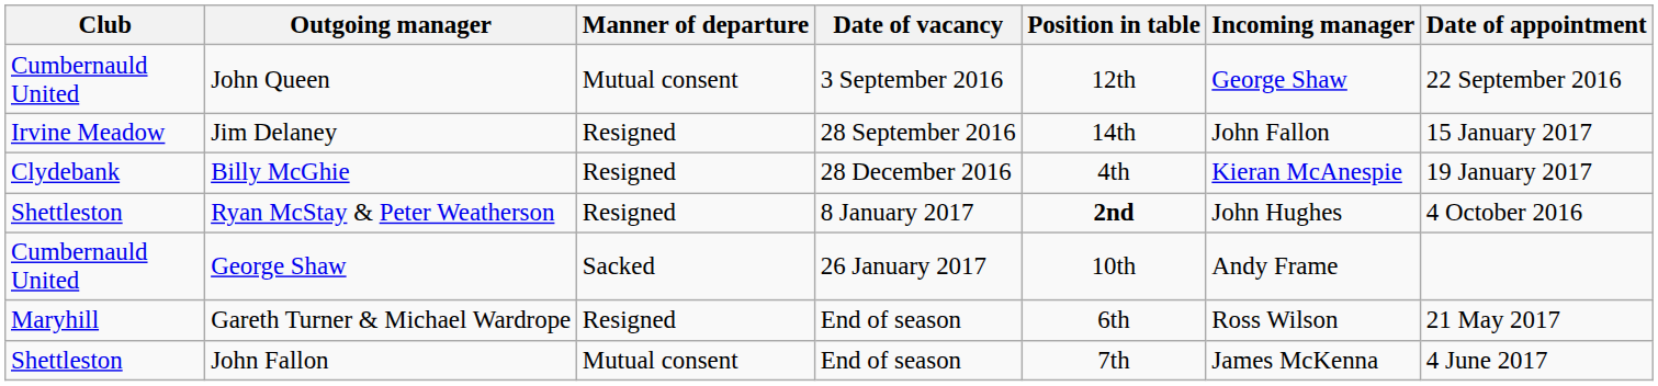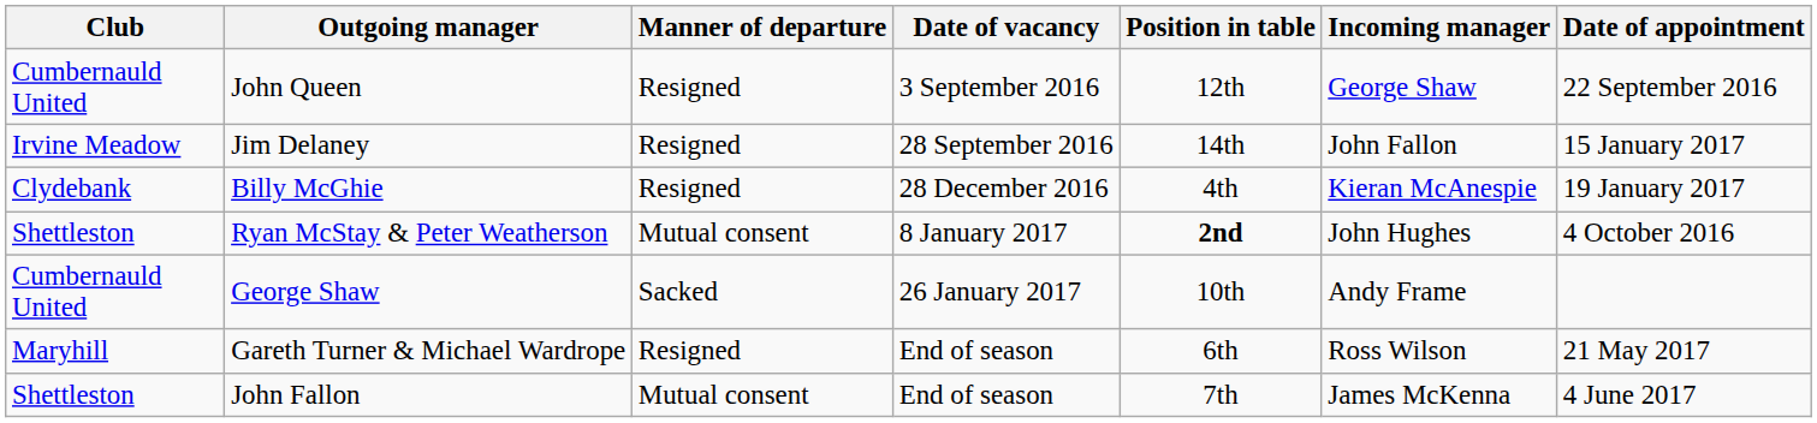John Queen | Manner of departure: Mutual consent -> Resigned
Ryan McStay & Peter Weatherson | Manner of departure: Resigned -> Mutual consent
